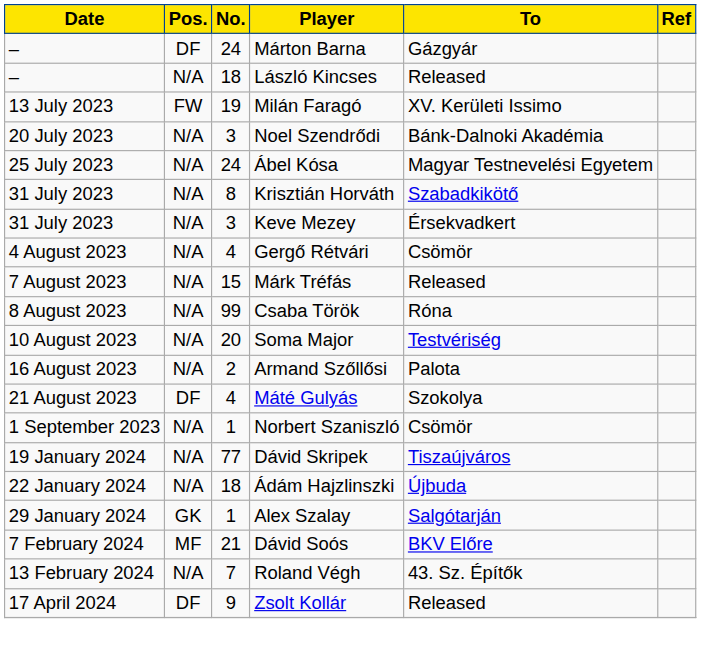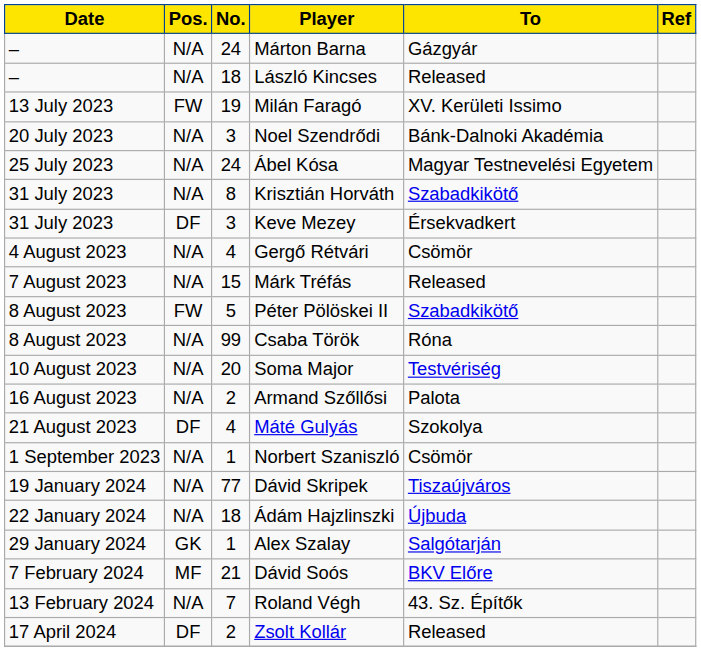Márton Barna | Pos.: DF -> N/A
Keve Mezey | Pos.: N/A -> DF
+ row: 8 August 2023 | FW | 5 | Péter Pölöskei II | Szabadkikötő
Zsolt Kollár | No.: 9 -> 2
